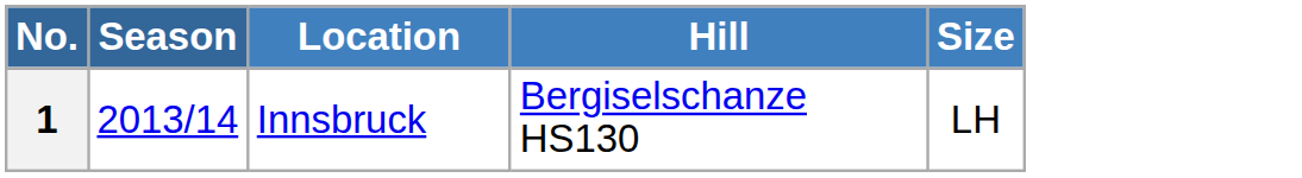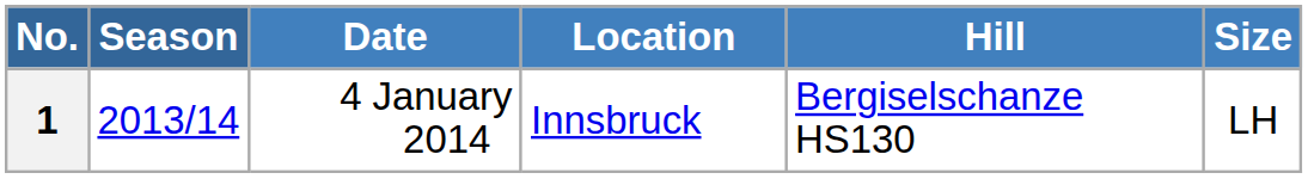+ column: Date | 4 January 2014
